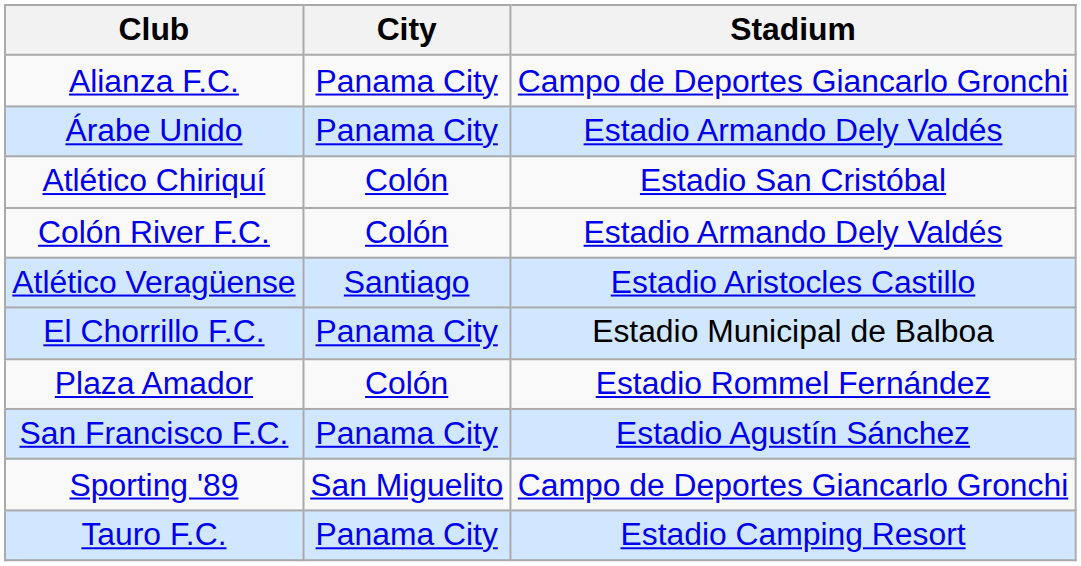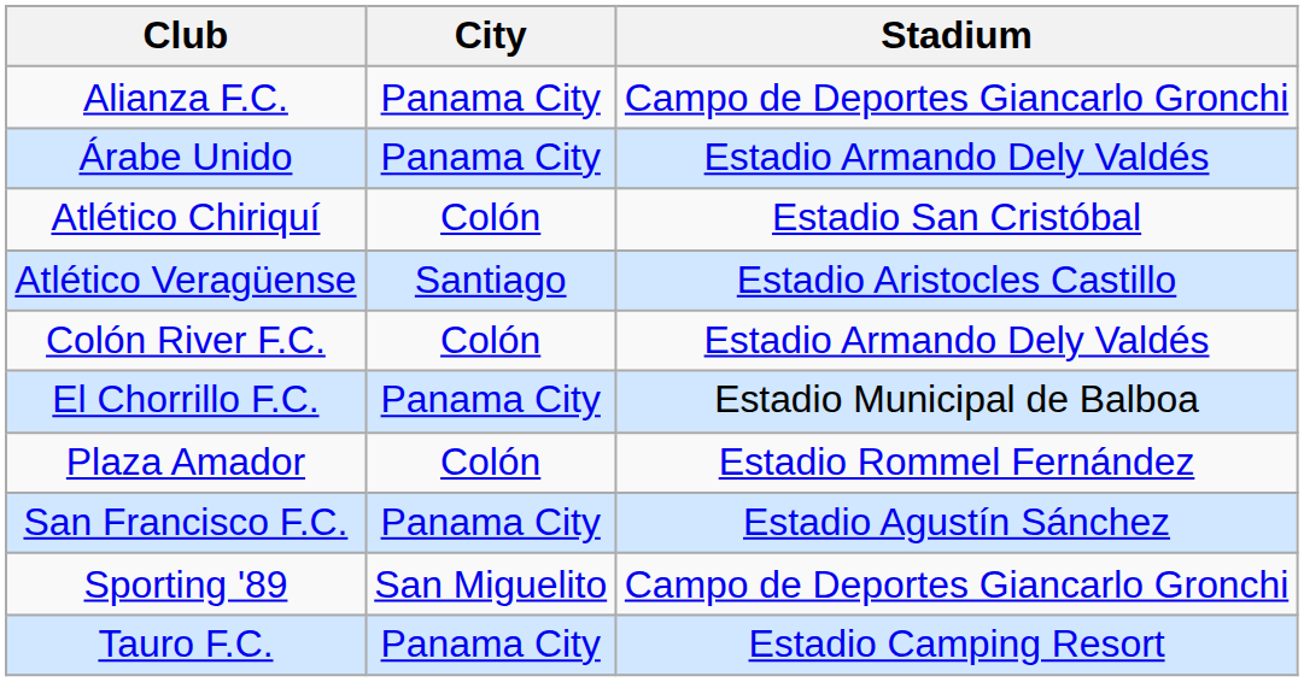rows swapped: Atlético Veragüense <-> Colón River F.C.
